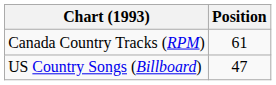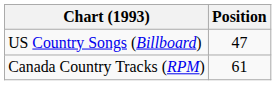rows swapped: Canada Country Tracks (RPM) <-> US Country Songs (Billboard)
